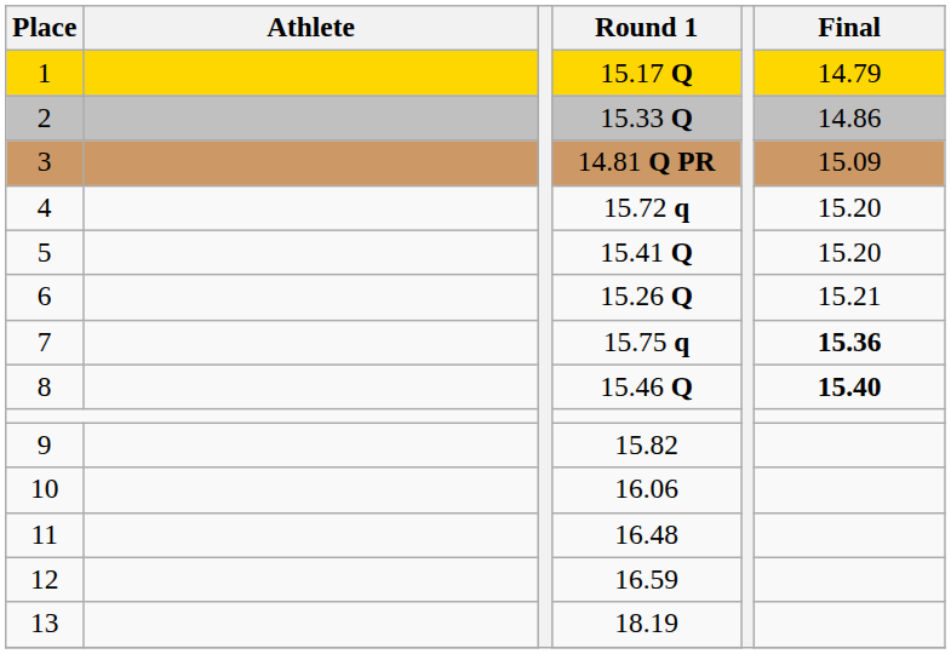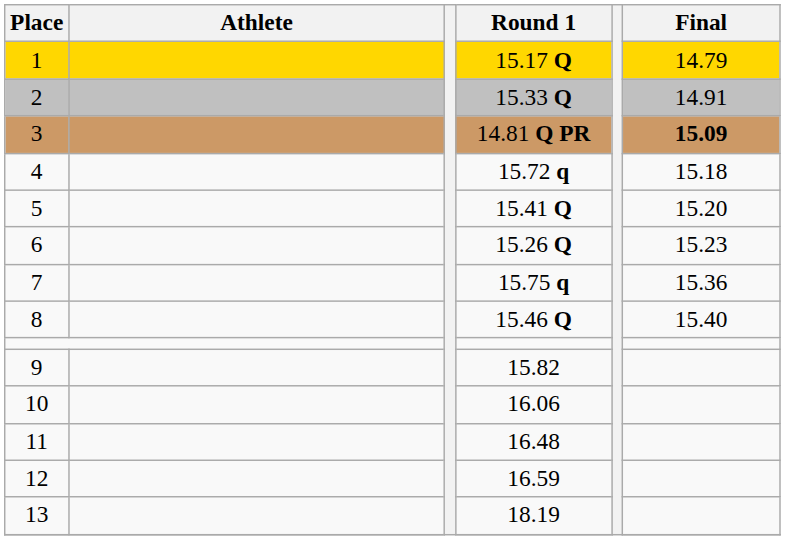2 | Final: 14.86 -> 14.91
3 | Final: normal -> bold
4 | Final: 15.20 -> 15.18
6 | Final: 15.21 -> 15.23
7 | Final: bold -> normal
8 | Final: bold -> normal
